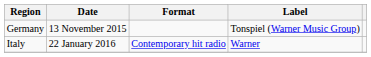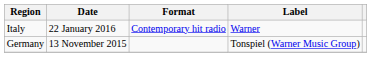rows swapped: Germany <-> Italy
